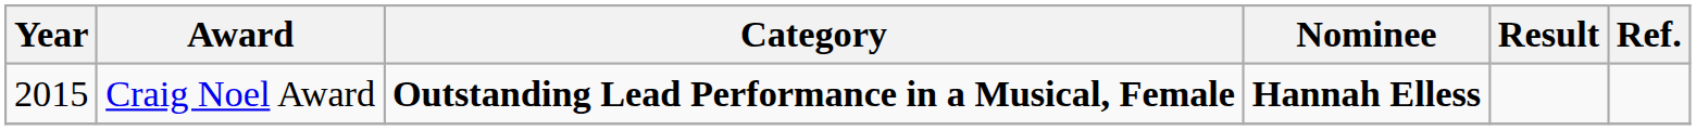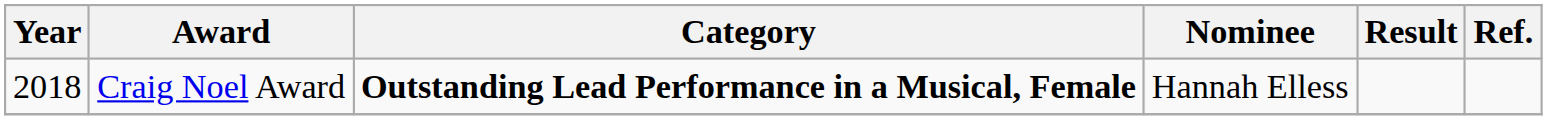Craig Noel Award | Year: 2015 -> 2018
Craig Noel Award | Nominee: bold -> normal
